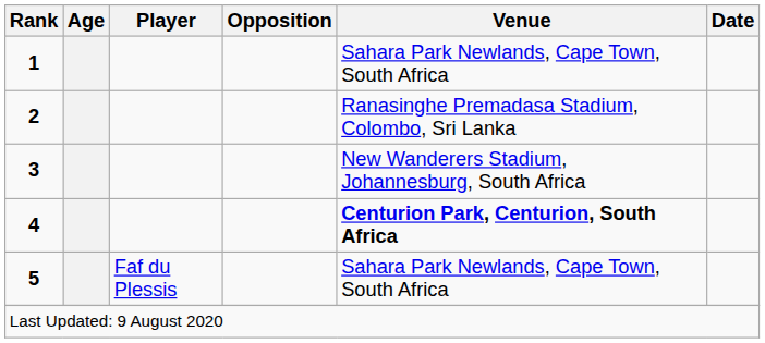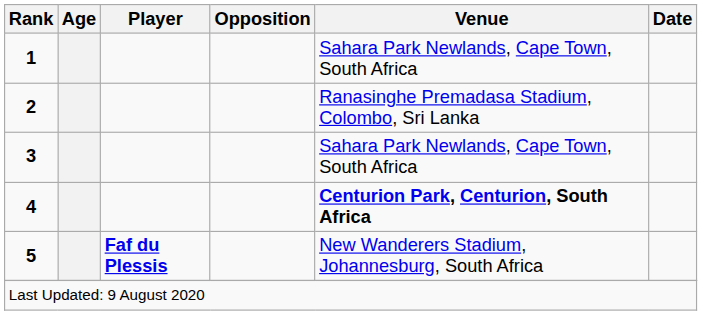3 | Venue: New Wanderers Stadium, Johannesburg, South Africa -> Sahara Park Newlands, Cape Town, South Africa
5 | Player: normal -> bold
5 | Venue: Sahara Park Newlands, Cape Town, South Africa -> New Wanderers Stadium, Johannesburg, South Africa
